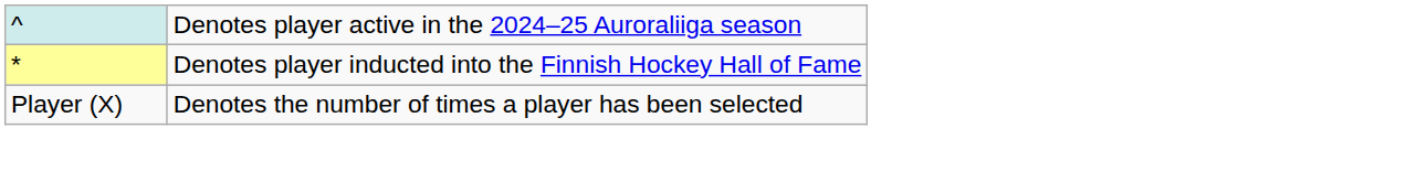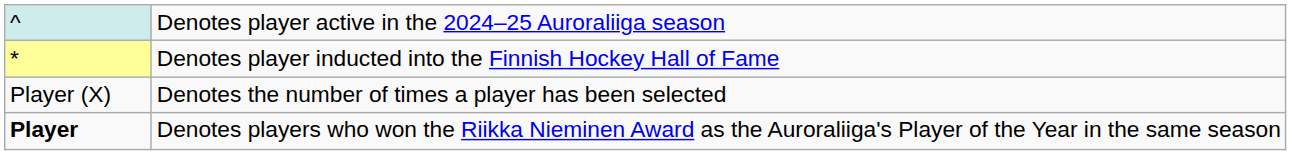+ row: Player | Denotes players who won the Riikka Nieminen Award as the Auroraliiga's Player of the Year in the same season
